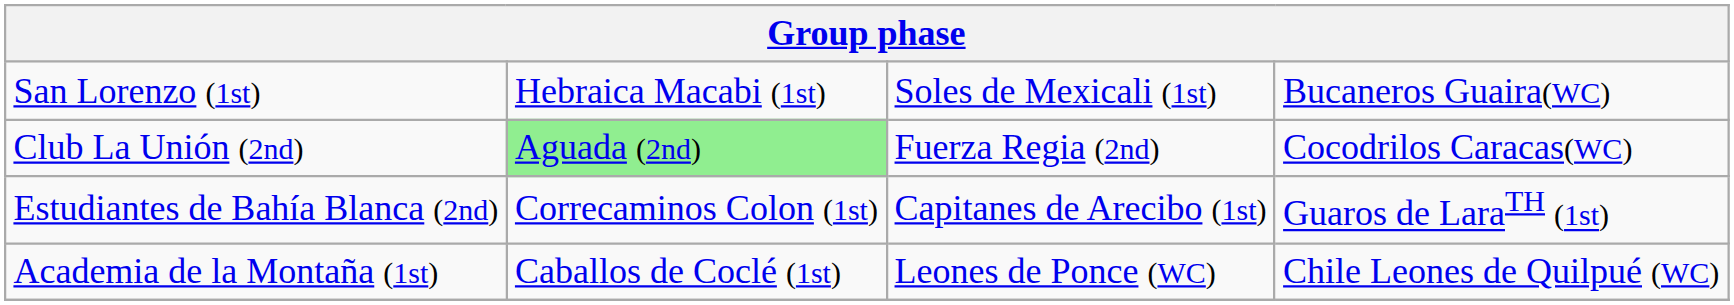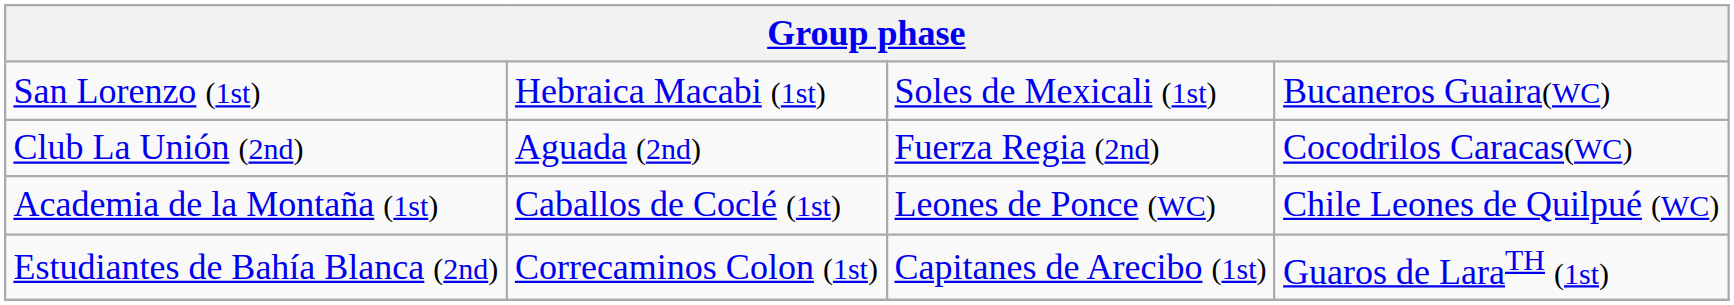Club La Unión (2nd) | column 2: lightgreen background -> no background
rows swapped: Estudiantes de Bahía Blanca (2nd) <-> Academia de la Montaña (1st)
